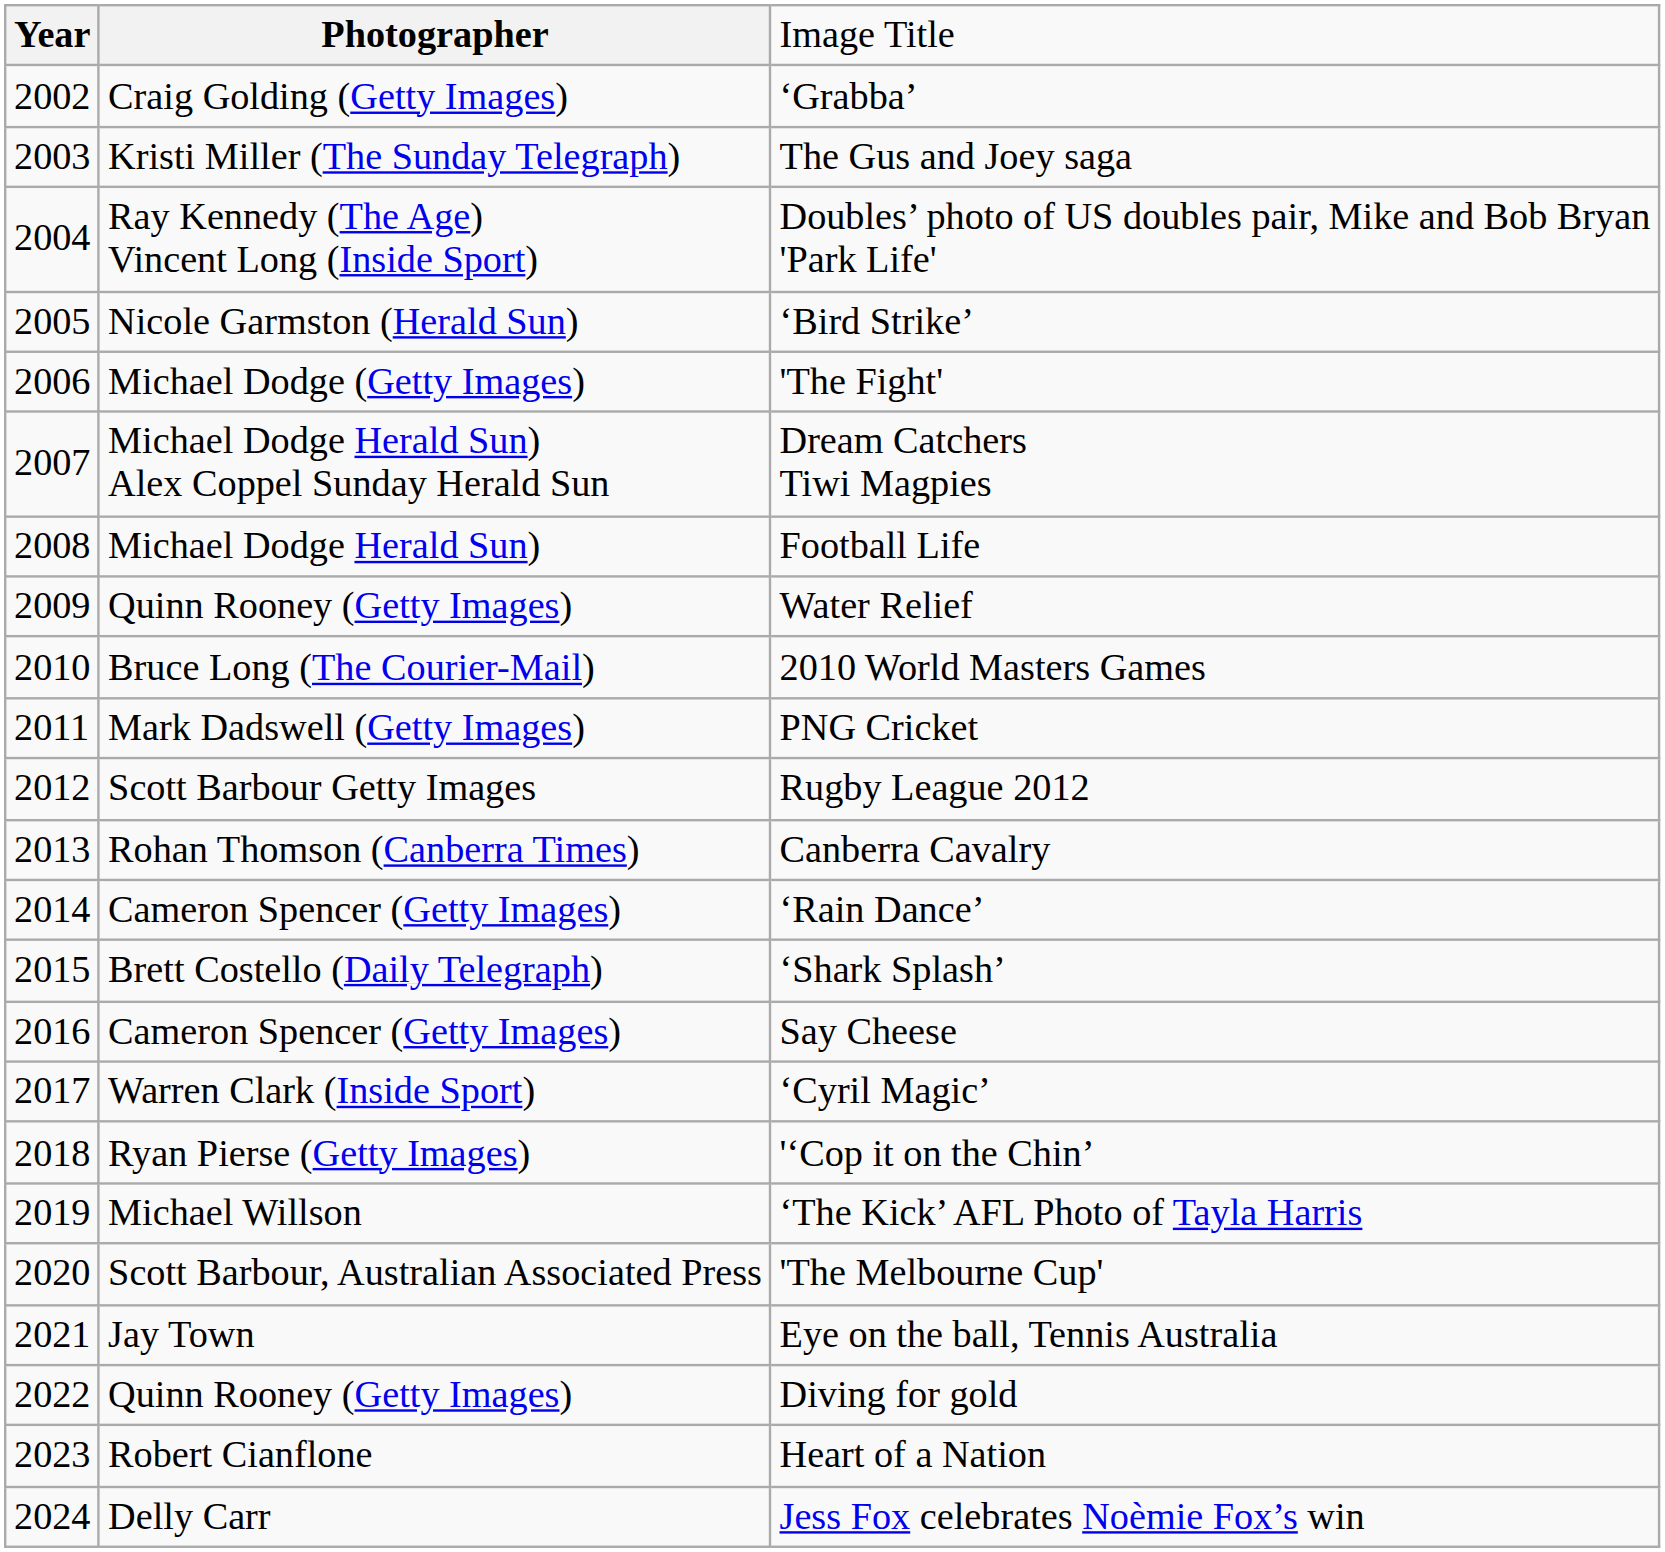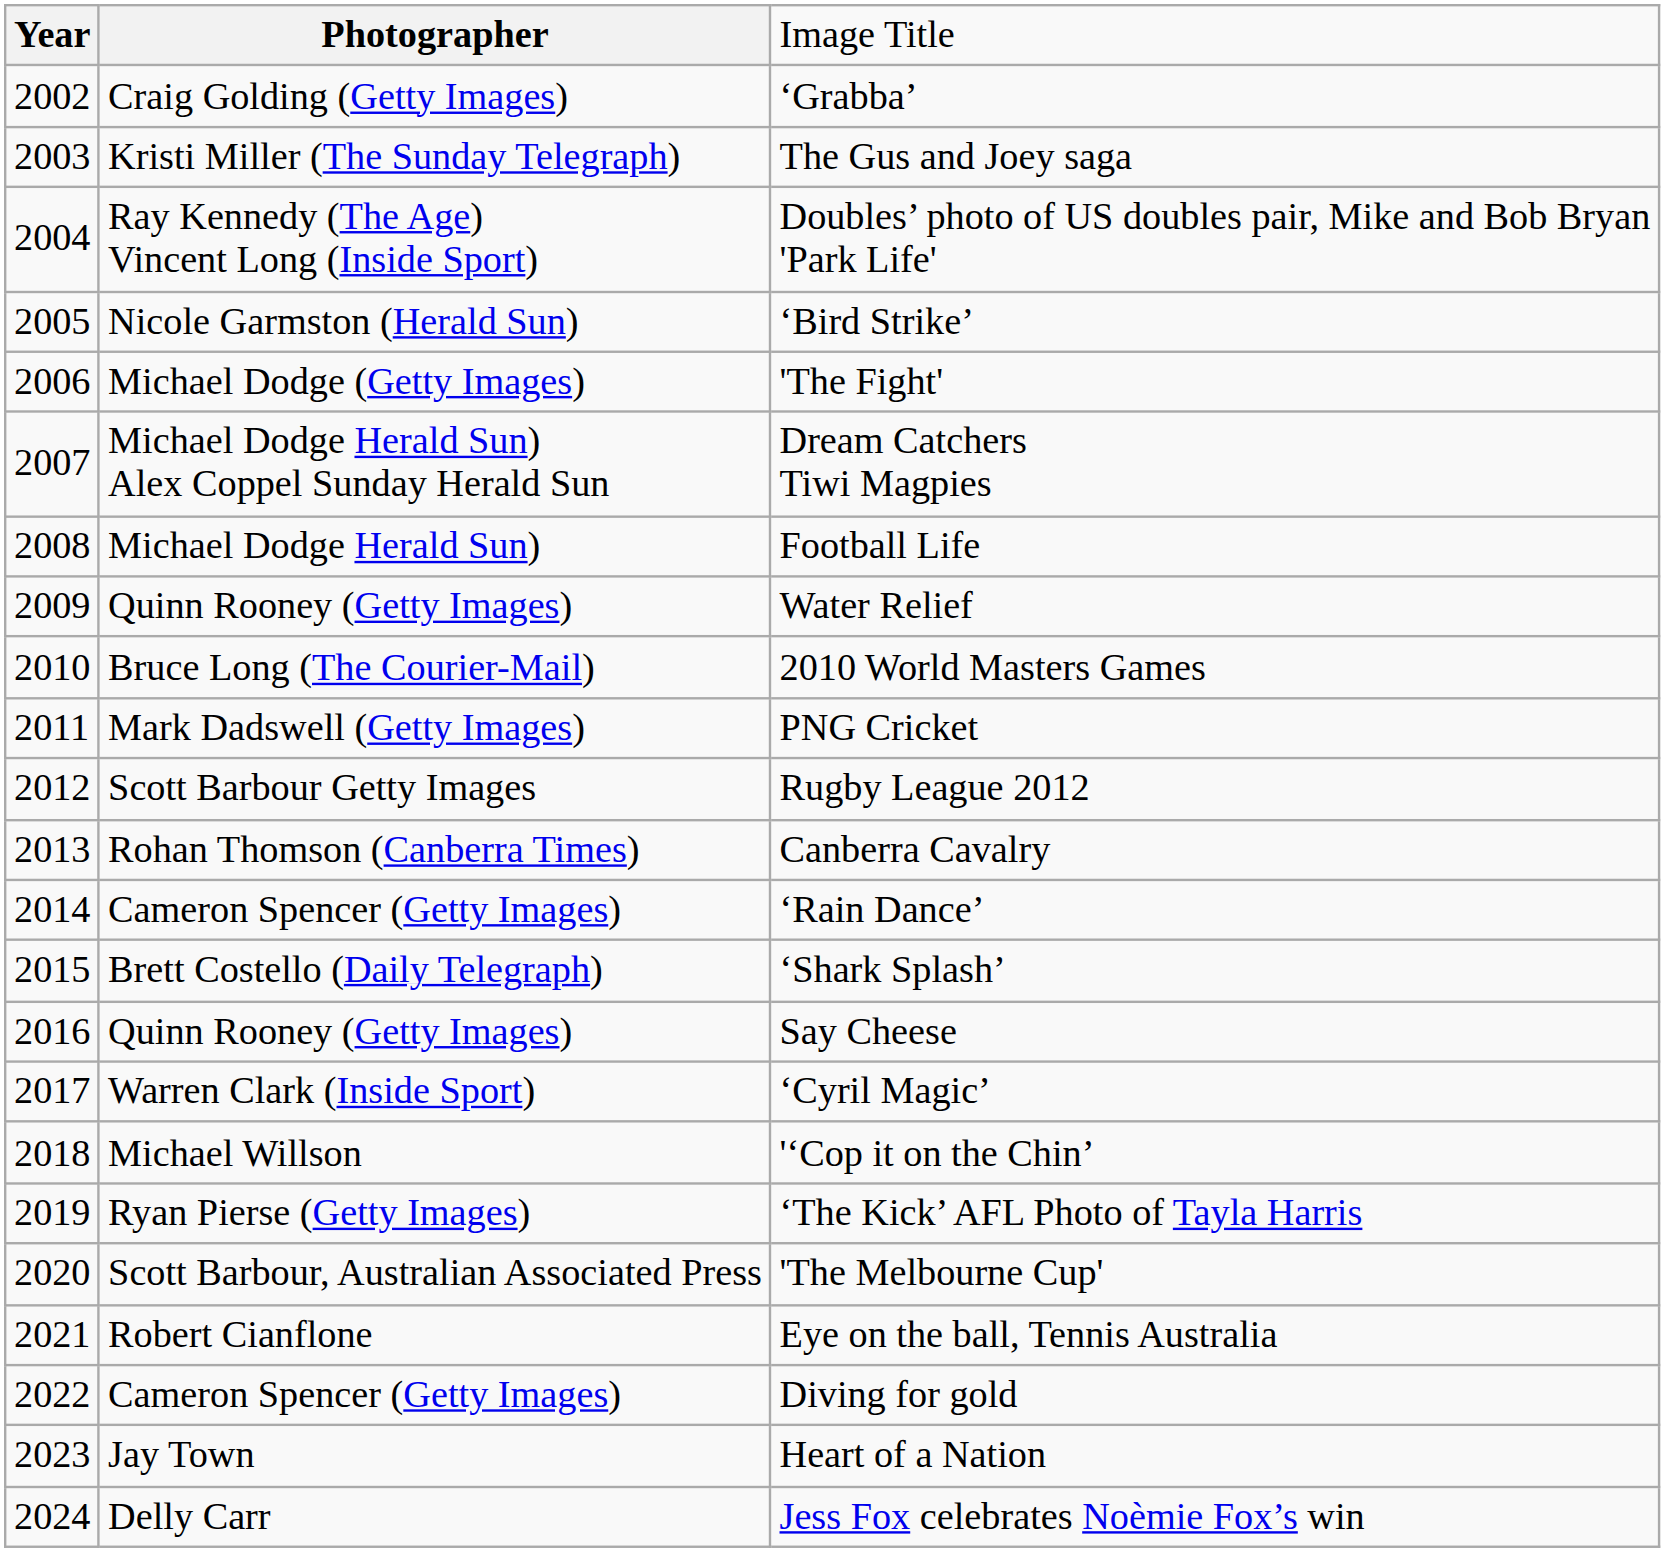Say Cheese | column 2: Cameron Spencer (Getty Images) -> Quinn Rooney (Getty Images)
'‘Cop it on the Chin’ | column 2: Ryan Pierse (Getty Images) -> Michael Willson
‘The Kick’ AFL Photo of Tayla Harris | column 2: Michael Willson -> Ryan Pierse (Getty Images)
Eye on the ball, Tennis Australia | column 2: Jay Town -> Robert Cianflone
Diving for gold | column 2: Quinn Rooney (Getty Images) -> Cameron Spencer (Getty Images)
Heart of a Nation | column 2: Robert Cianflone -> Jay Town
